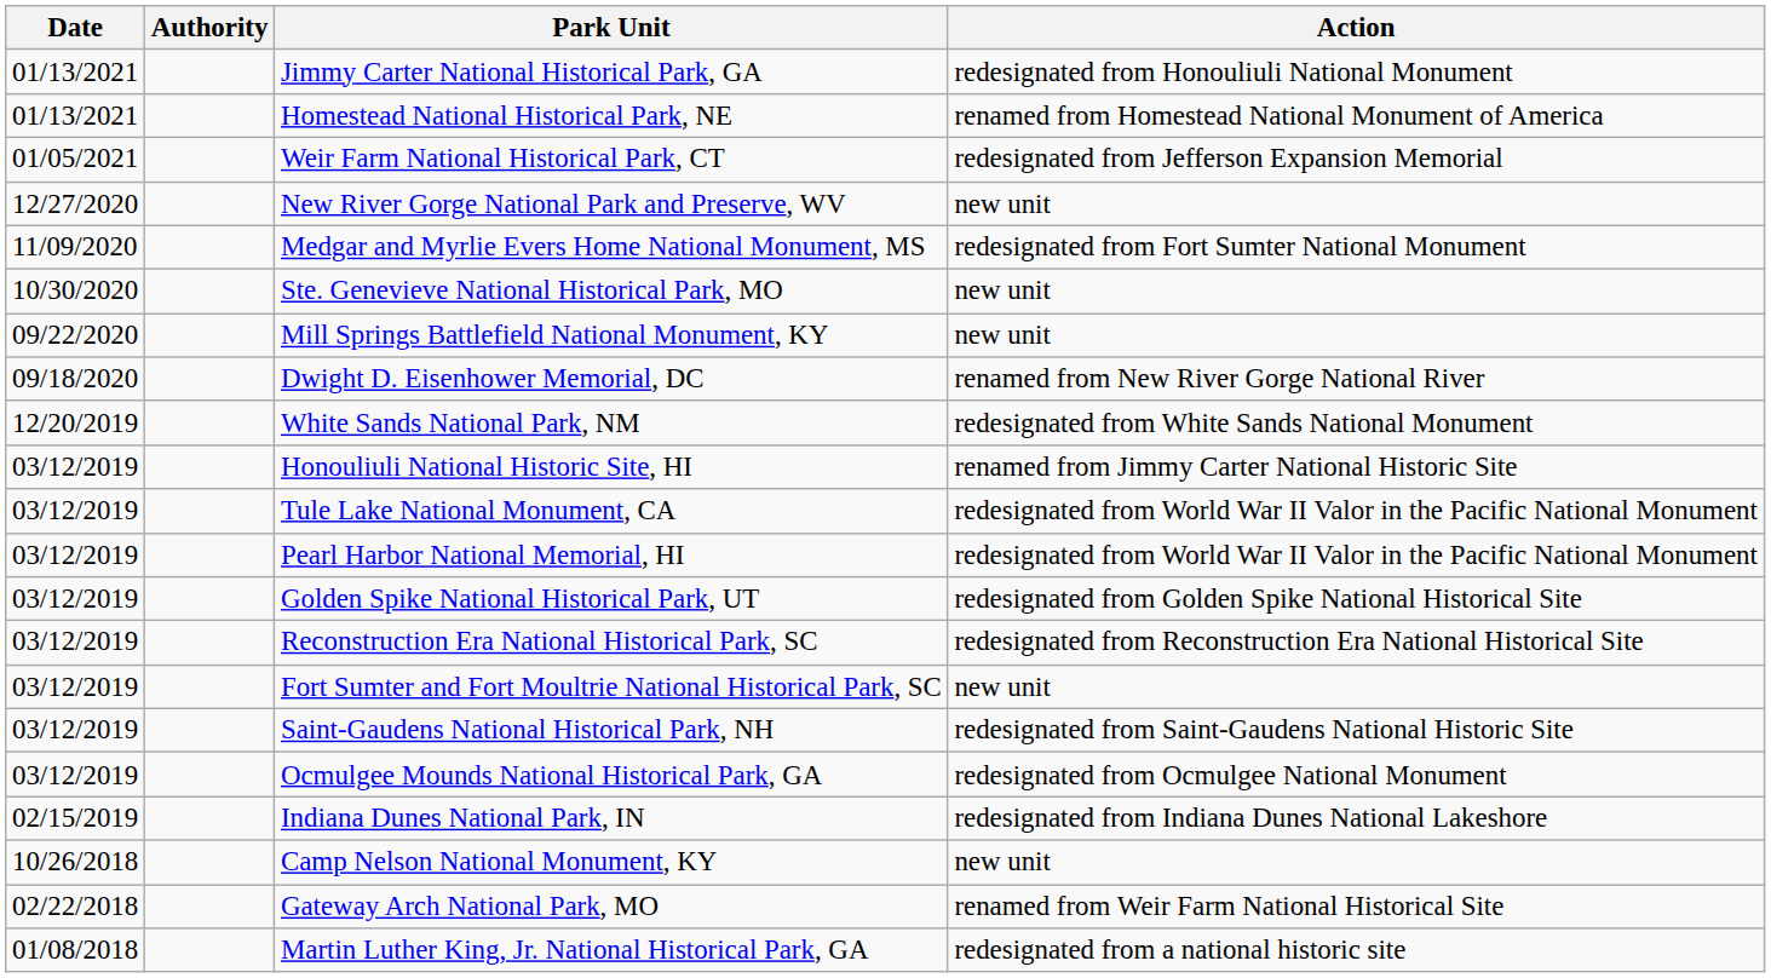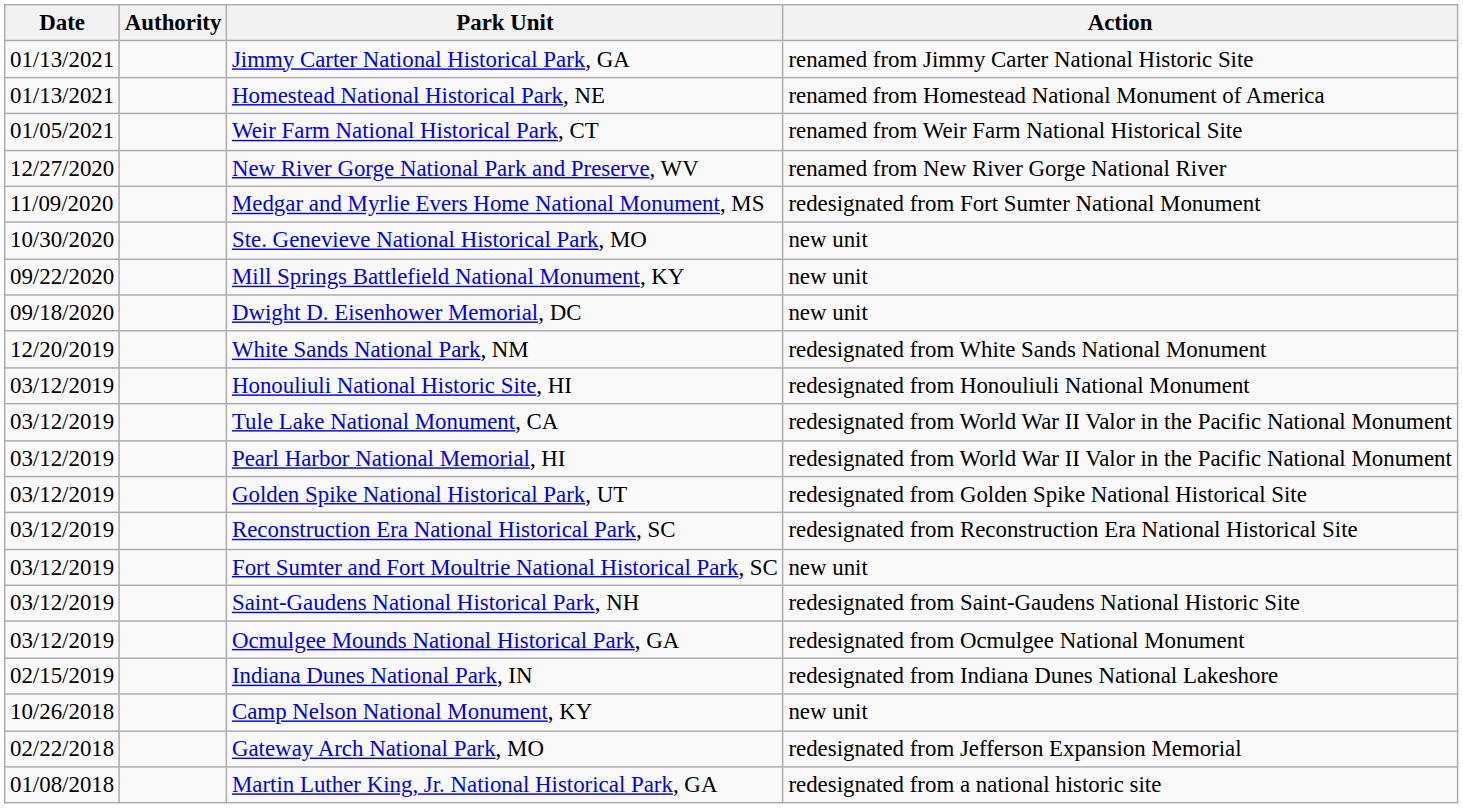Jimmy Carter National Historical Park, GA | Action: redesignated from Honouliuli National Monument -> renamed from Jimmy Carter National Historic Site
Weir Farm National Historical Park, CT | Action: redesignated from Jefferson Expansion Memorial -> renamed from Weir Farm National Historical Site
New River Gorge National Park and Preserve, WV | Action: new unit -> renamed from New River Gorge National River
Dwight D. Eisenhower Memorial, DC | Action: renamed from New River Gorge National River -> new unit
Honouliuli National Historic Site, HI | Action: renamed from Jimmy Carter National Historic Site -> redesignated from Honouliuli National Monument
Gateway Arch National Park, MO | Action: renamed from Weir Farm National Historical Site -> redesignated from Jefferson Expansion Memorial
